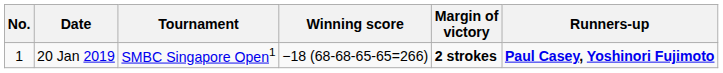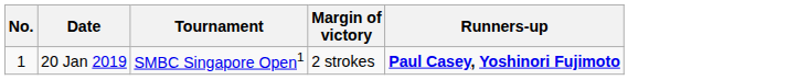- column: Winning score | −18 (68-68-65-65=266)
20 Jan 2019 | Margin of victory: bold -> normal
